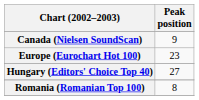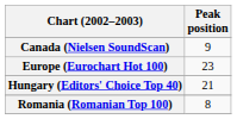Hungary (Editors' Choice Top 40) | Peak position: 27 -> 21
